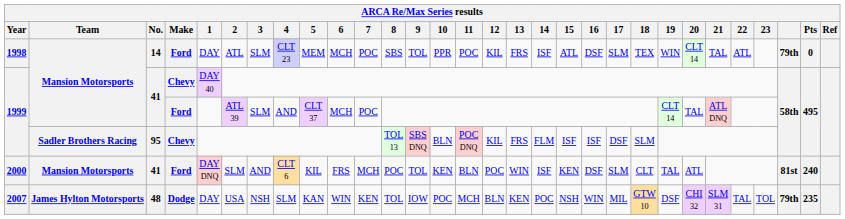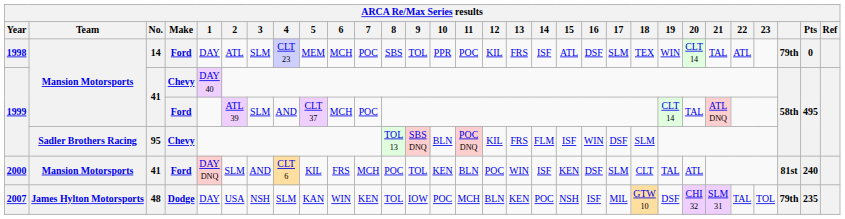1999 / 95 | 16: ISF -> WIN
2007 | 16: WIN -> ISF
